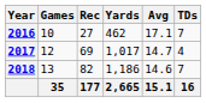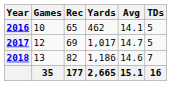2016 | Rec: 27 -> 65
2016 | Avg: 17.1 -> 14.1
2016 | TDs: 7 -> 5
2017 | TDs: 4 -> 5
